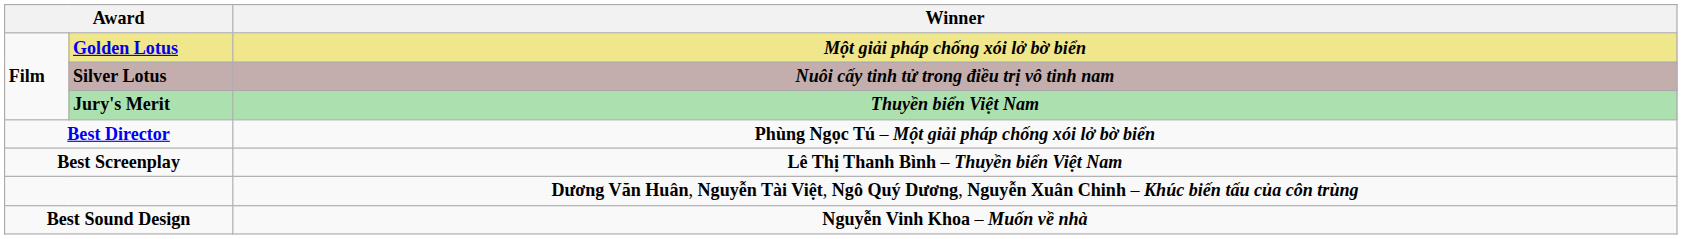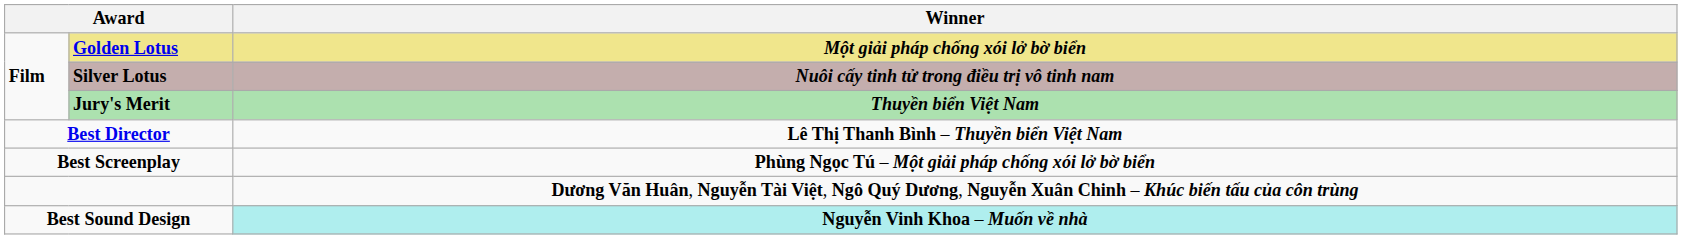Best Director | Winner: Phùng Ngọc Tú – Một giải pháp chống xói lở bờ biển -> Lê Thị Thanh Bình – Thuyền biển Việt Nam
Best Screenplay | Winner: Lê Thị Thanh Bình – Thuyền biển Việt Nam -> Phùng Ngọc Tú – Một giải pháp chống xói lở bờ biển
Best Sound Design | Winner: no background -> paleturquoise background
